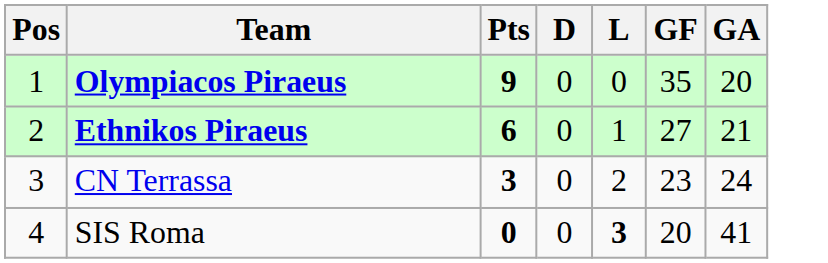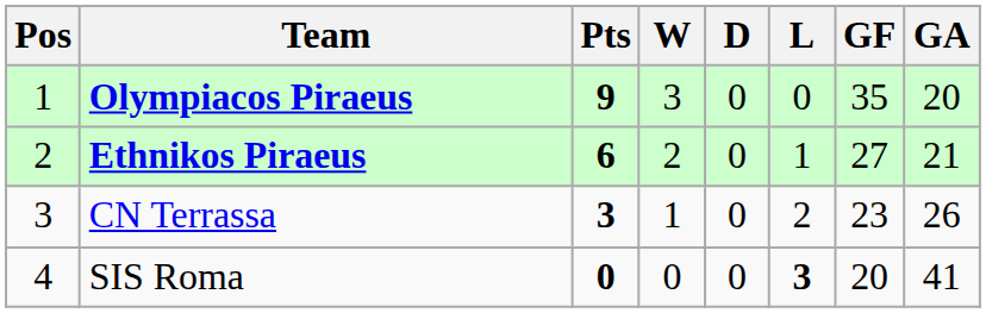+ column: W | 3 | 2 | 1 | 0
CN Terrassa | GA: 24 -> 26
